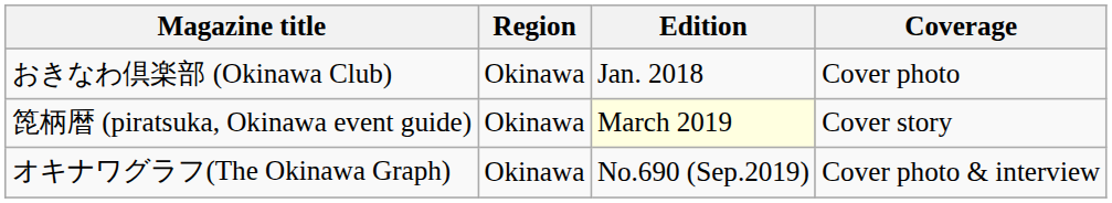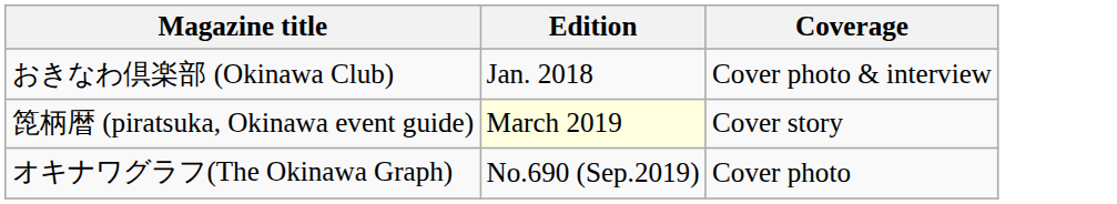- column: Region | Okinawa | Okinawa | Okinawa
おきなわ倶楽部 (Okinawa Club) | Coverage: Cover photo -> Cover photo & interview
オキナワグラフ(The Okinawa Graph) | Coverage: Cover photo & interview -> Cover photo
